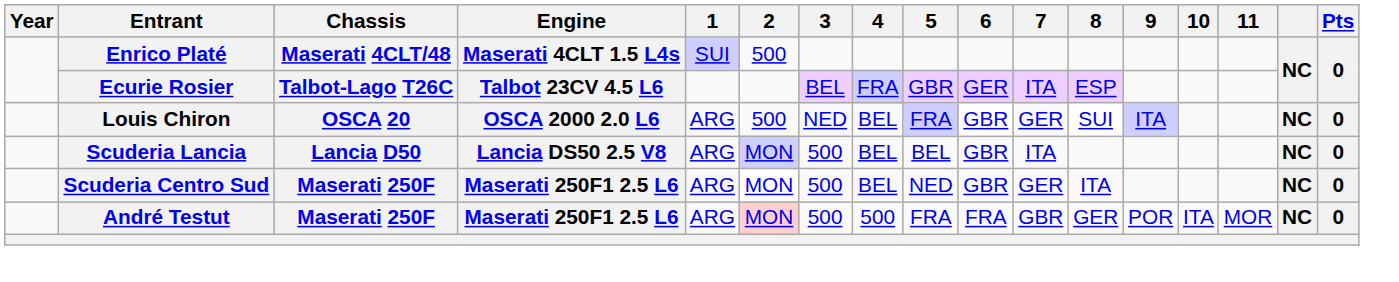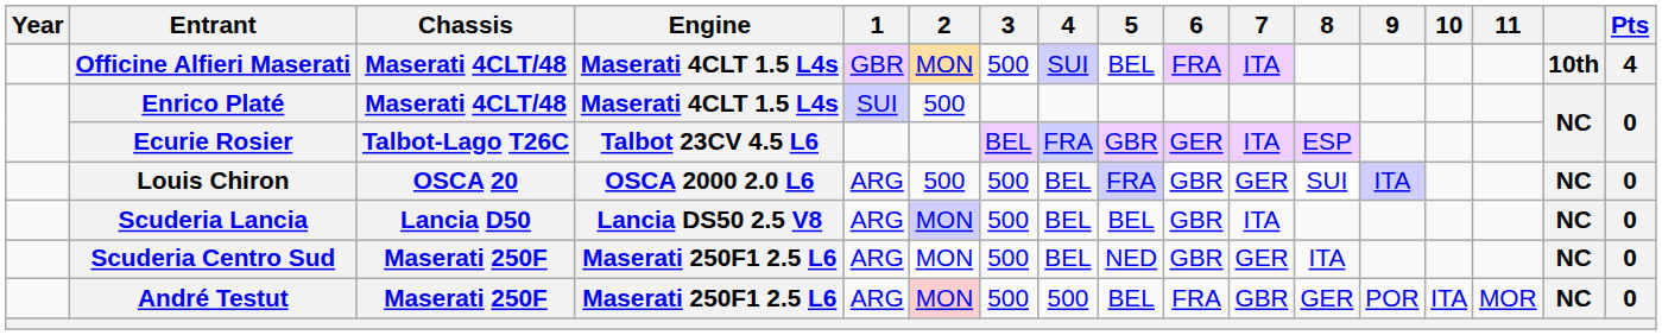+ row: Officine Alfieri Maserati | Maserati 4CLT/48 | Maserati 4CLT 1.5 L4s | GBR | MON | 500 | SUI | BEL | FRA | ITA | 10th | 4
Louis Chiron | 3: NED -> 500
André Testut | 5: FRA -> BEL
